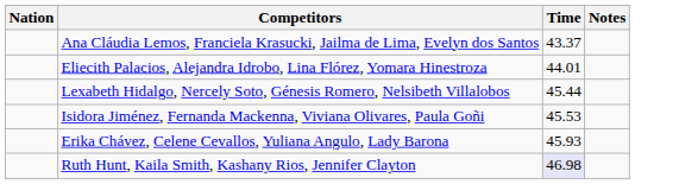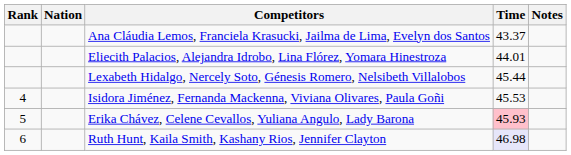+ column: Rank | 4 | 5 | 6
Erika Chávez, Celene Cevallos, Yuliana Angulo, Lady Barona | Time: no background -> pink background
